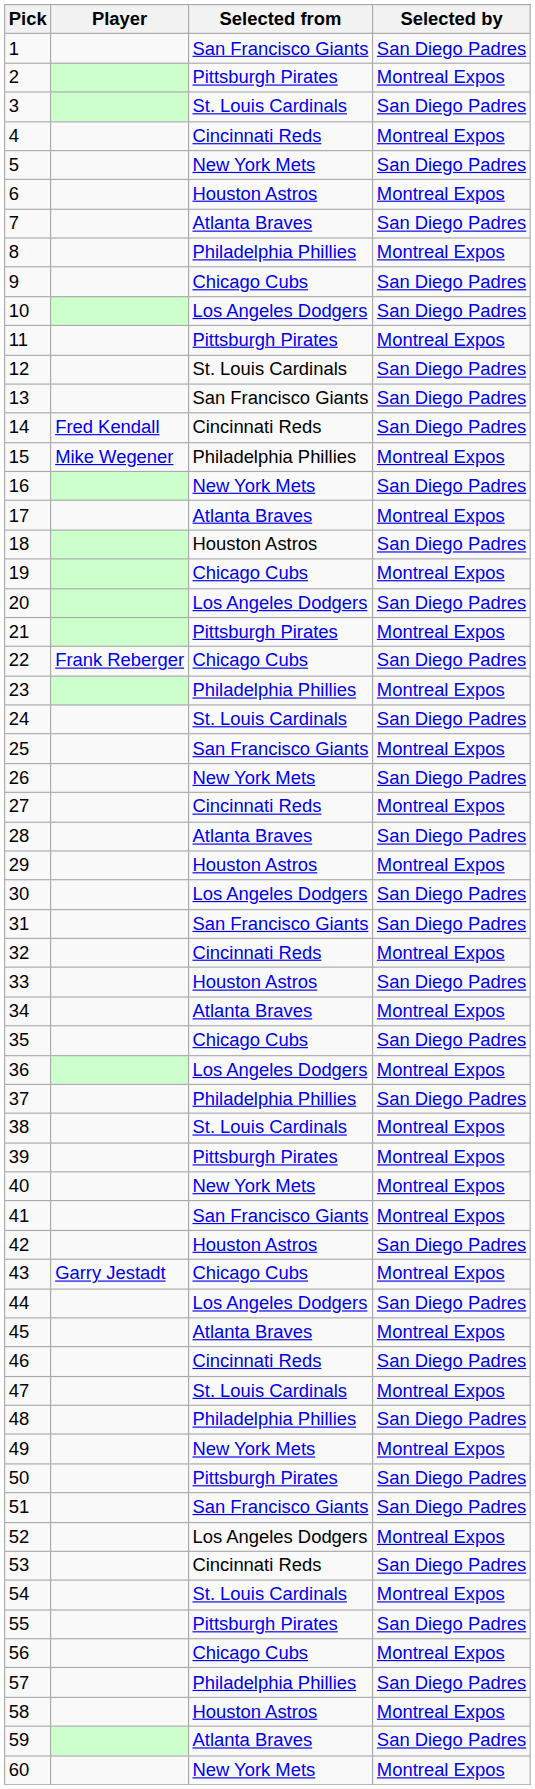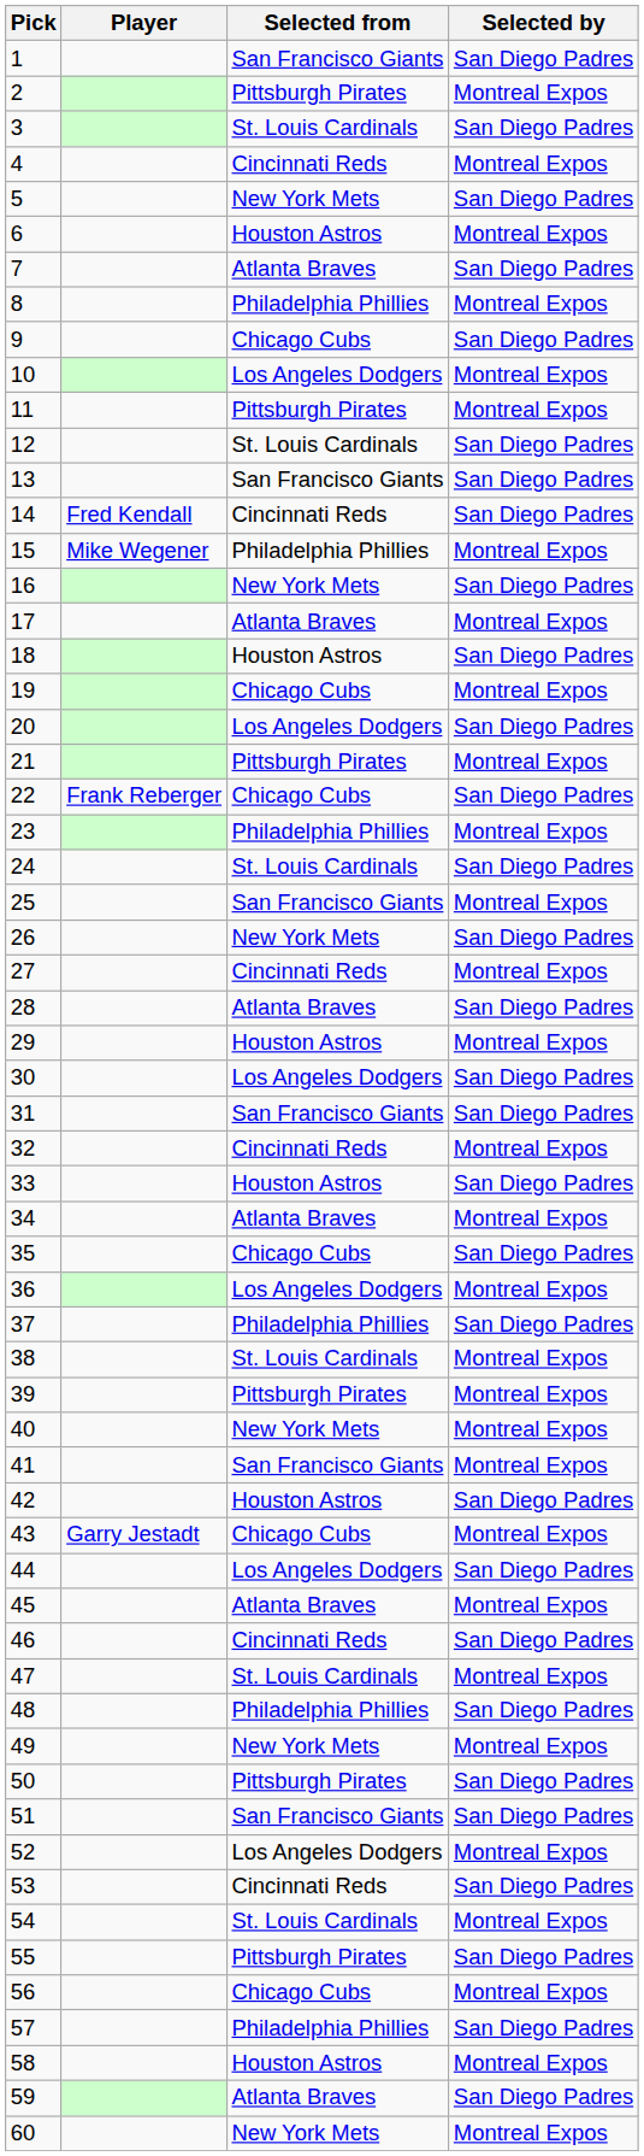10 | Selected by: San Diego Padres -> Montreal Expos
